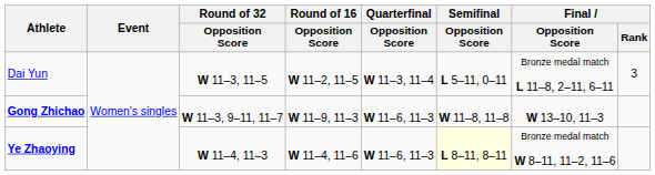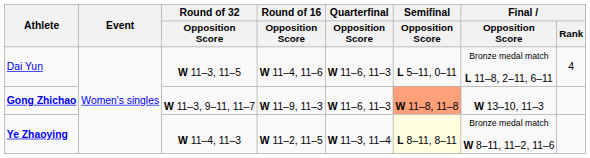Dai Yun | Round of 16 / Opposition Score: W 11–2, 11–5 -> W 11–4, 11–6
Dai Yun | Quarterfinal / Opposition Score: W 11–3, 11–4 -> W 11–6, 11–3
Dai Yun | Final / Rank: 3 -> 4
Gong Zhichao | Semifinal / Opposition Score: no background -> lightsalmon background
Ye Zhaoying | Round of 16 / Opposition Score: W 11–4, 11–6 -> W 11–2, 11–5
Ye Zhaoying | Quarterfinal / Opposition Score: W 11–6, 11–3 -> W 11–3, 11–4
